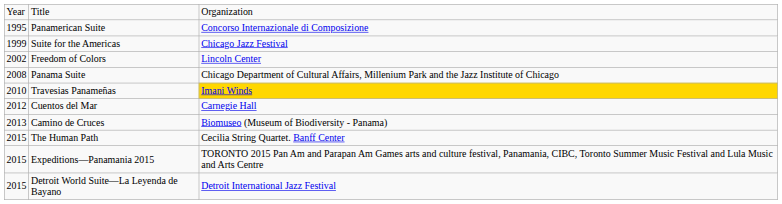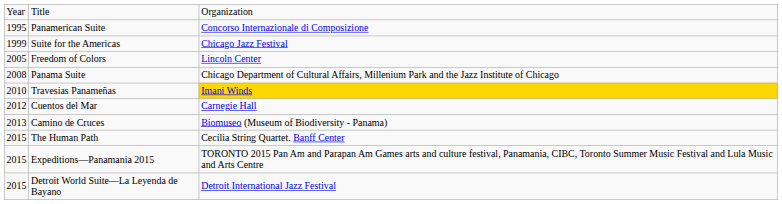Freedom of Colors | column 1: 2002 -> 2005
